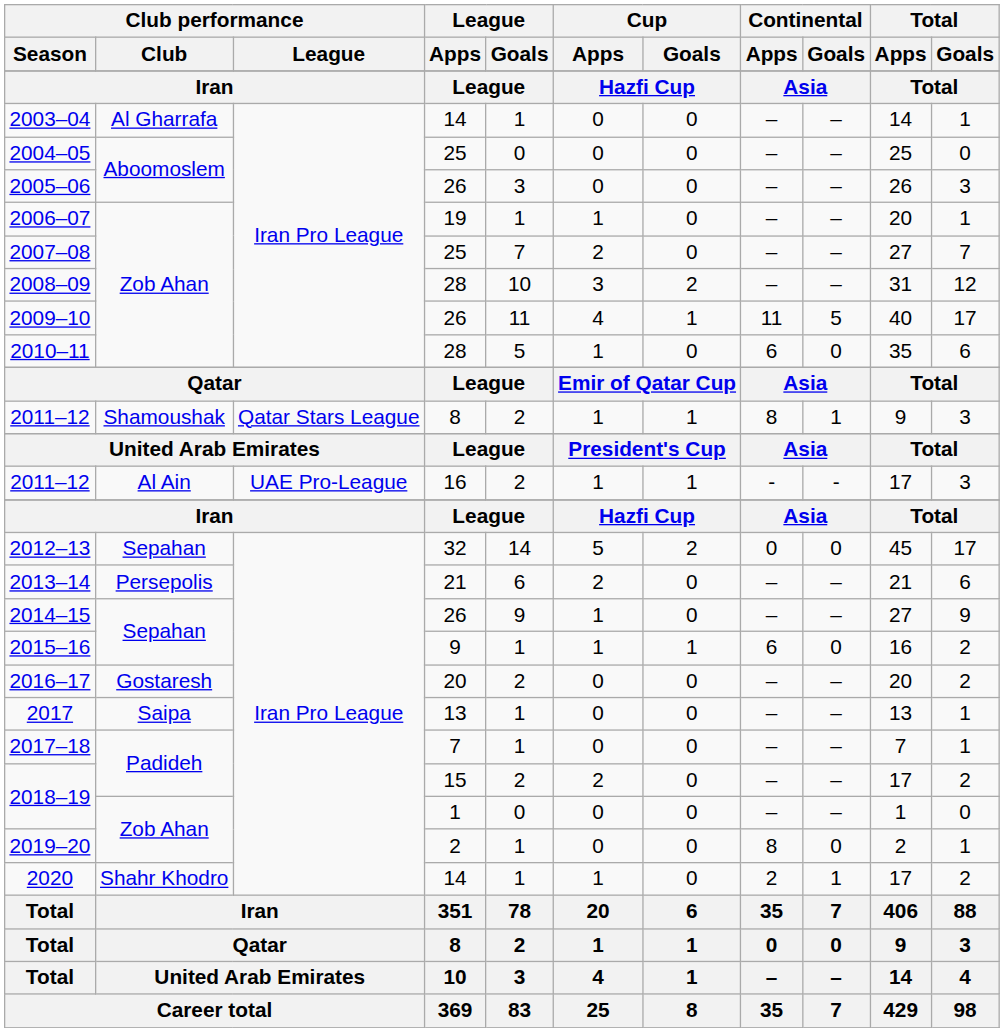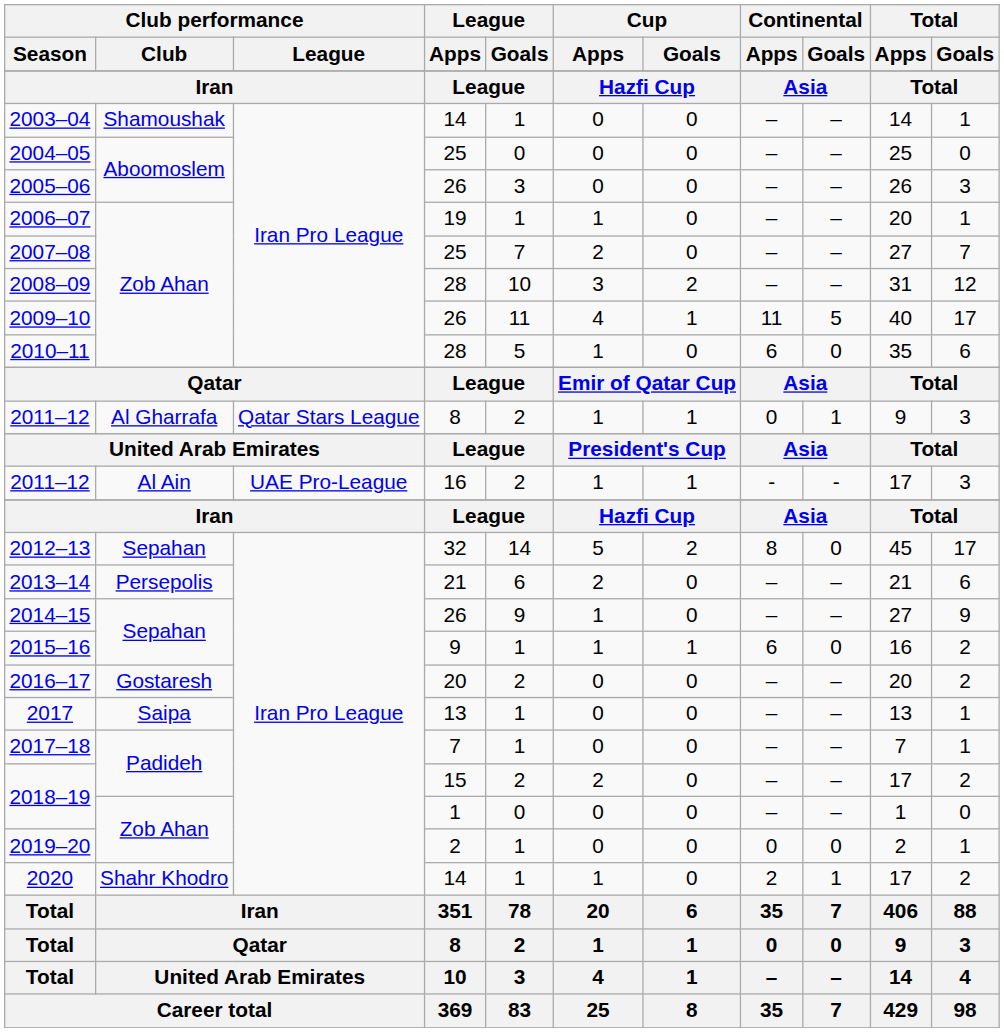2003–04 | Club performance / Club: Al Gharrafa -> Shamoushak
2011–12 / 8 | Club performance / Club: Shamoushak -> Al Gharrafa
2011–12 / 8 | Continental / Apps: 8 -> 0
2012–13 | Continental / Apps: 0 -> 8
2019–20 | Continental / Apps: 8 -> 0
